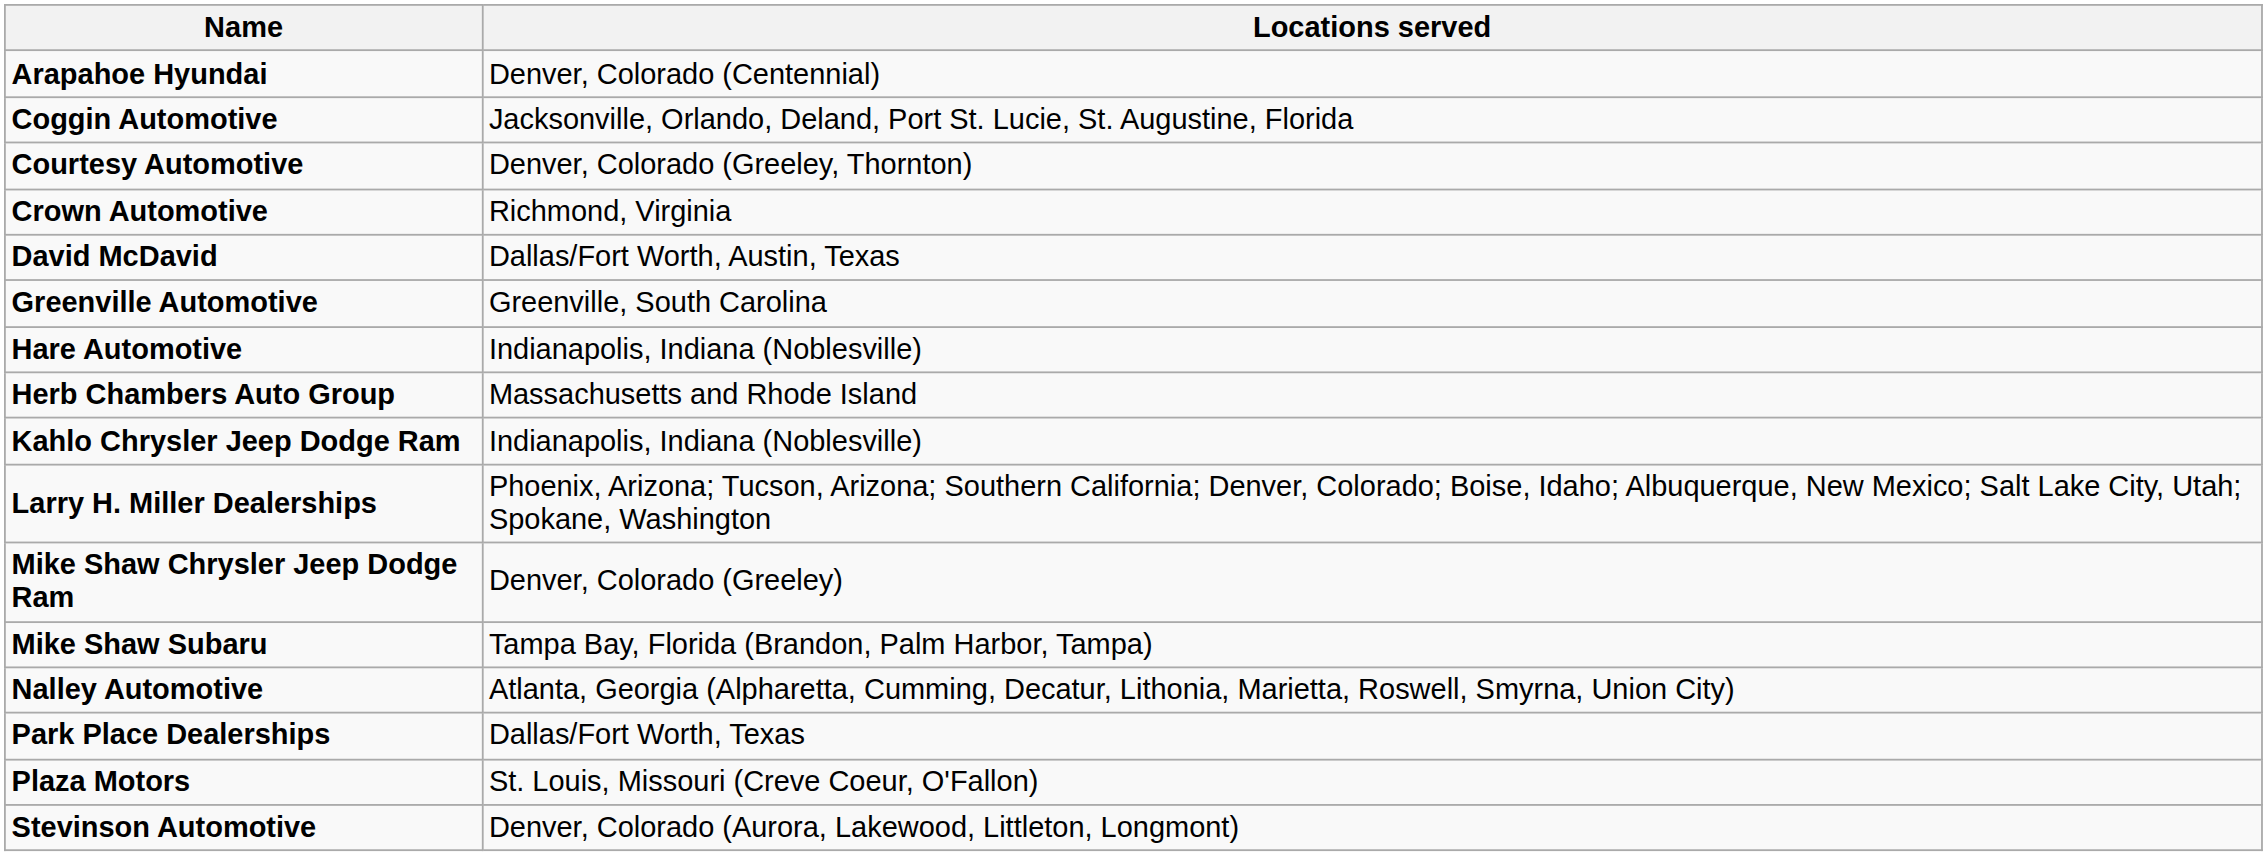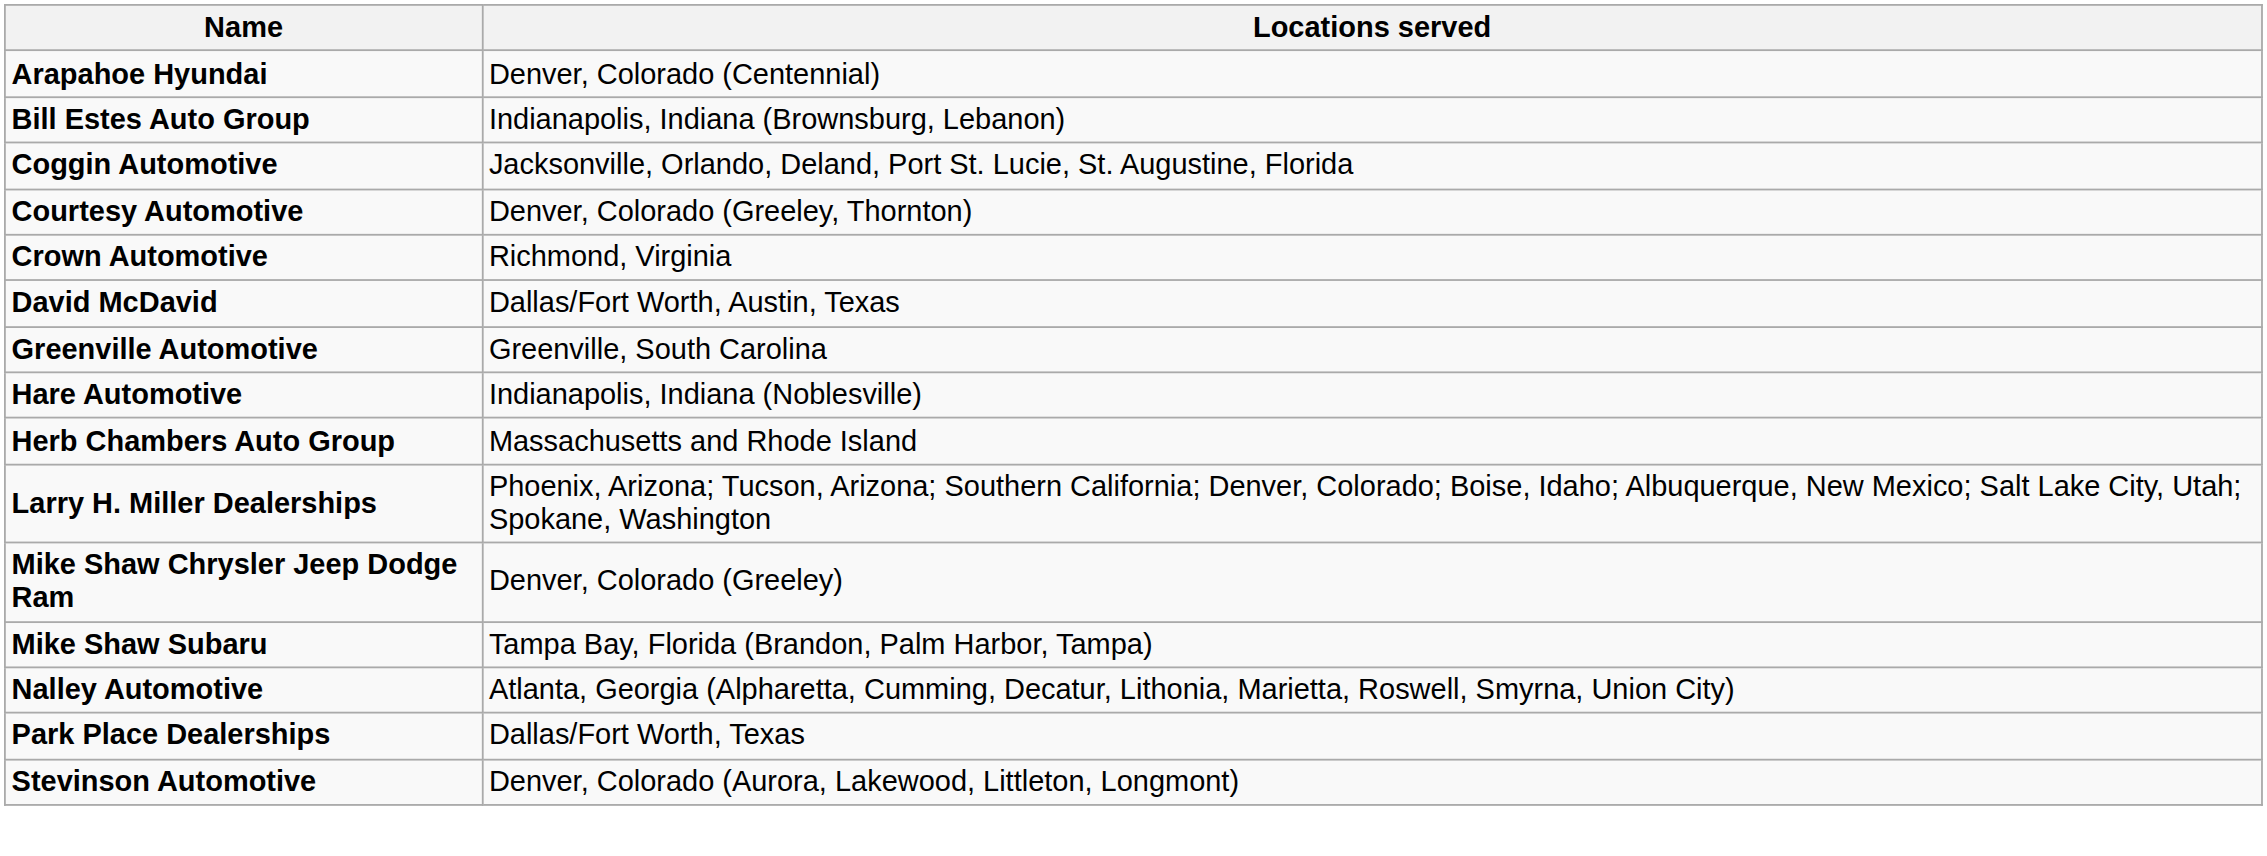+ row: Bill Estes Auto Group | Indianapolis, Indiana (Brownsburg, Lebanon)
- row: Kahlo Chrysler Jeep Dodge Ram | Indianapolis, Indiana (Noblesville)
- row: Plaza Motors | St. Louis, Missouri (Creve Coeur, O'Fallon)
